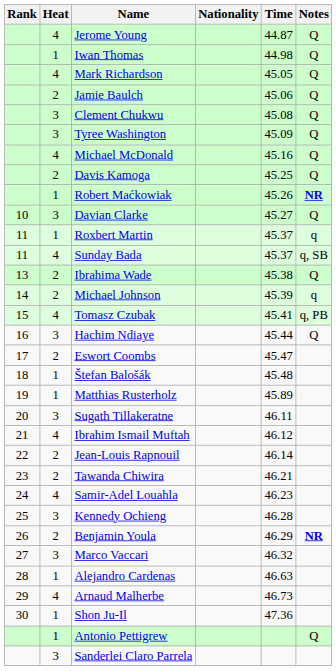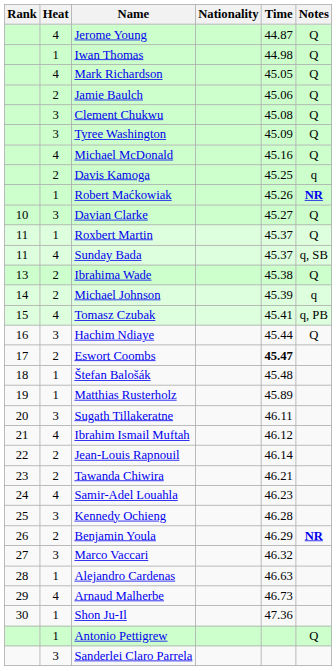Davis Kamoga | Notes: Q -> q
Roxbert Martin | Notes: q -> Q
Eswort Coombs | Time: normal -> bold
